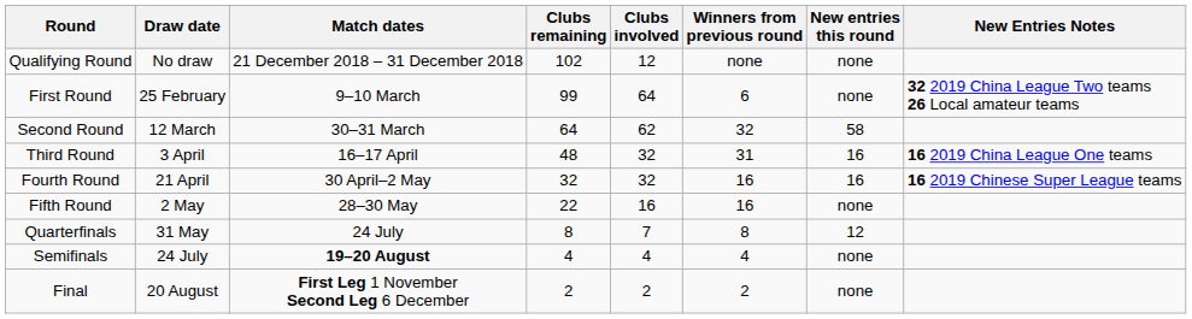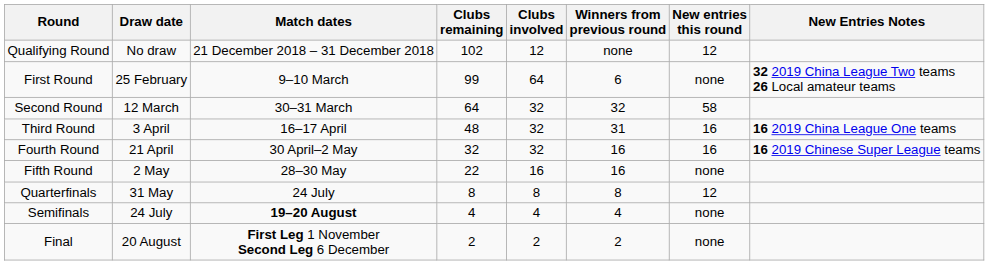Qualifying Round | New entries this round: none -> 12
Second Round | Clubs involved: 62 -> 32
Quarterfinals | Clubs involved: 7 -> 8
